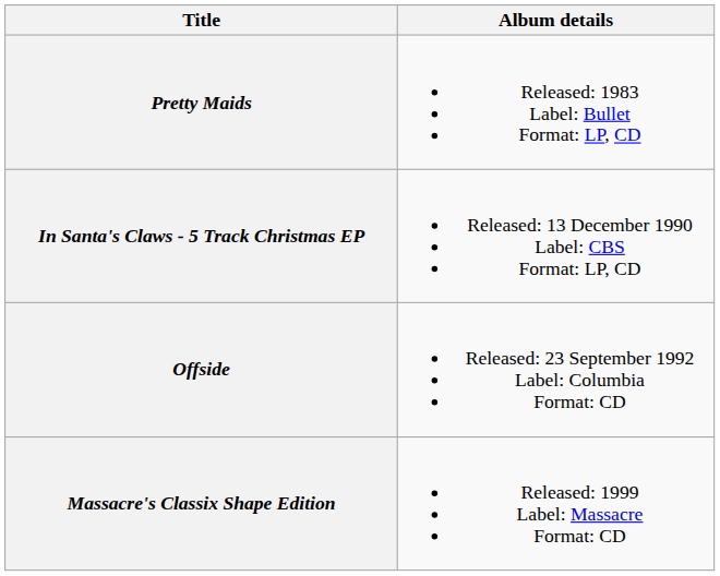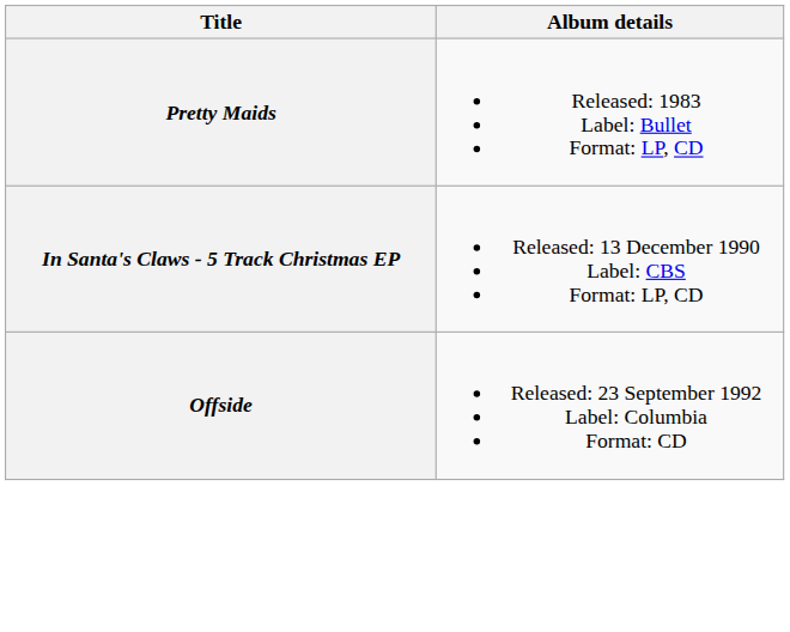- row: Massacre's Classix Shape Edition | Released: 1999 Label: Massacre Format: CD
